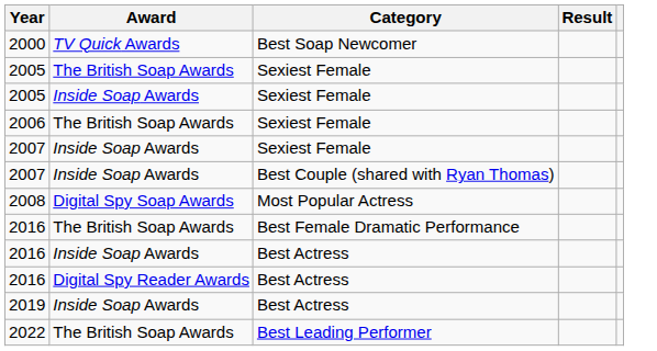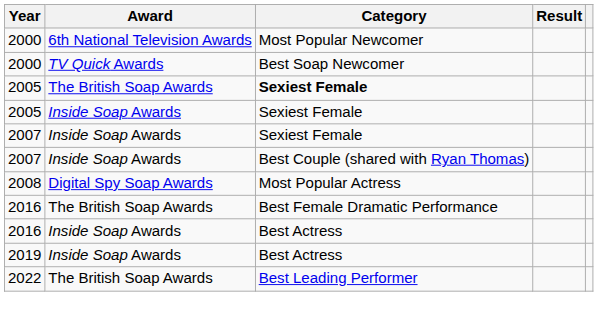+ row: 2000 | 6th National Television Awards | Most Popular Newcomer
2005 / The British Soap Awards | Category: normal -> bold
- row: 2006 | The British Soap Awards | Sexiest Female
- row: 2016 | Digital Spy Reader Awards | Best Actress
